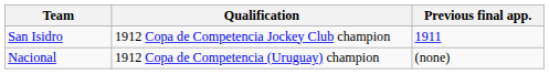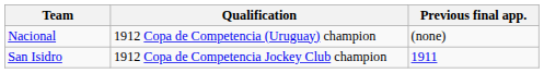rows swapped: San Isidro <-> Nacional
